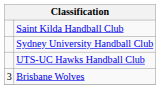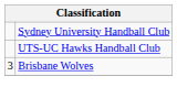- row: Saint Kilda Handball Club
